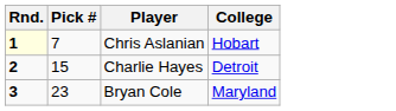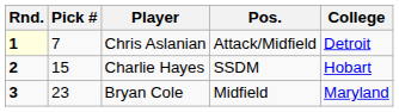+ column: Pos. | Attack/Midfield | SSDM | Midfield
Chris Aslanian | College: Hobart -> Detroit
Charlie Hayes | College: Detroit -> Hobart
